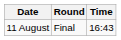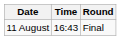columns swapped: Time <-> Round
